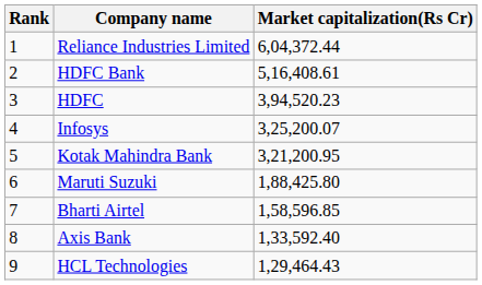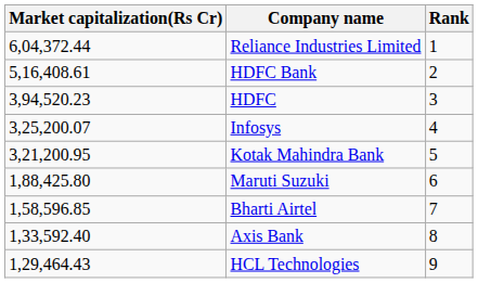columns swapped: Rank <-> Market capitalization(Rs Cr)
